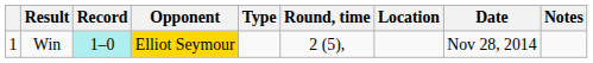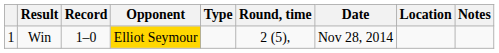columns swapped: Date <-> Location
Win | Record: paleturquoise background -> no background
